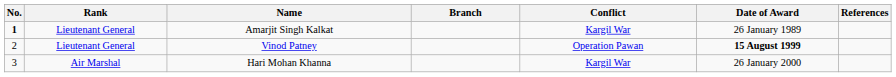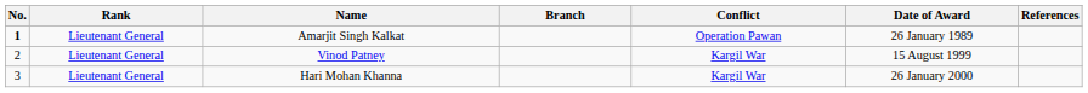Amarjit Singh Kalkat | Conflict: Kargil War -> Operation Pawan
Vinod Patney | Conflict: Operation Pawan -> Kargil War
Vinod Patney | Date of Award: bold -> normal
Hari Mohan Khanna | Rank: Air Marshal -> Lieutenant General
